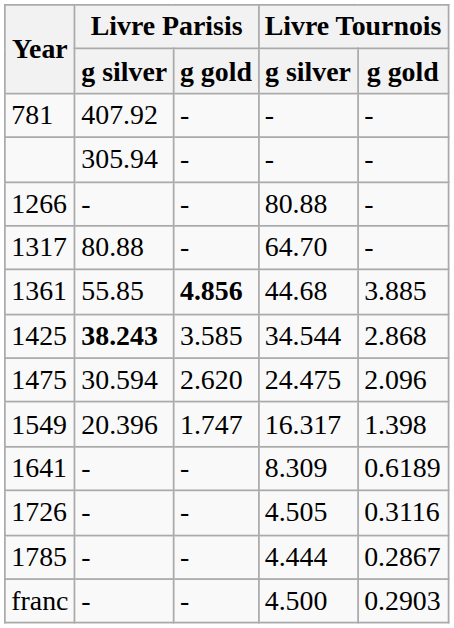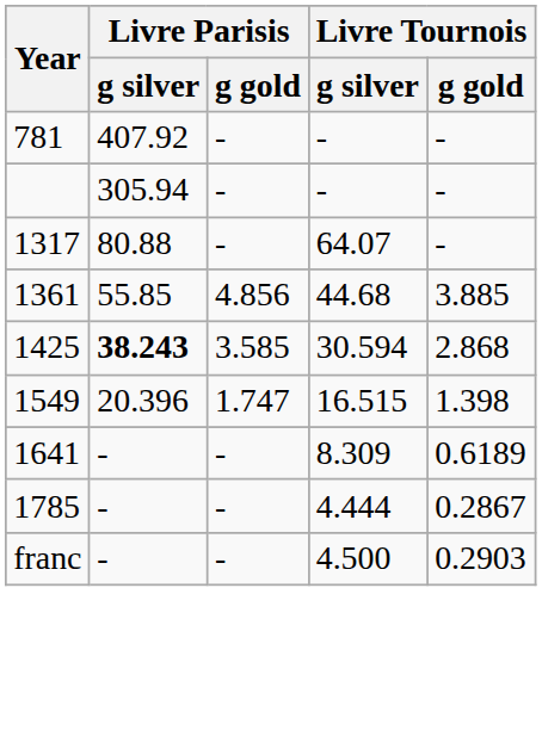- row: 1266 | - | - | 80.88 | -
1317 | Livre Tournois / g silver: 64.70 -> 64.07
1361 | Livre Parisis / g gold: bold -> normal
1425 | Livre Tournois / g silver: 34.544 -> 30.594
- row: 1475 | 30.594 | 2.620 | 24.475 | 2.096
1549 | Livre Tournois / g silver: 16.317 -> 16.515
- row: 1726 | - | - | 4.505 | 0.3116
